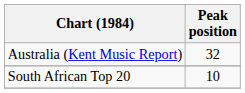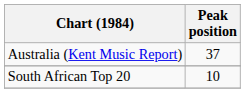Australia (Kent Music Report) | Peak position: 32 -> 37
